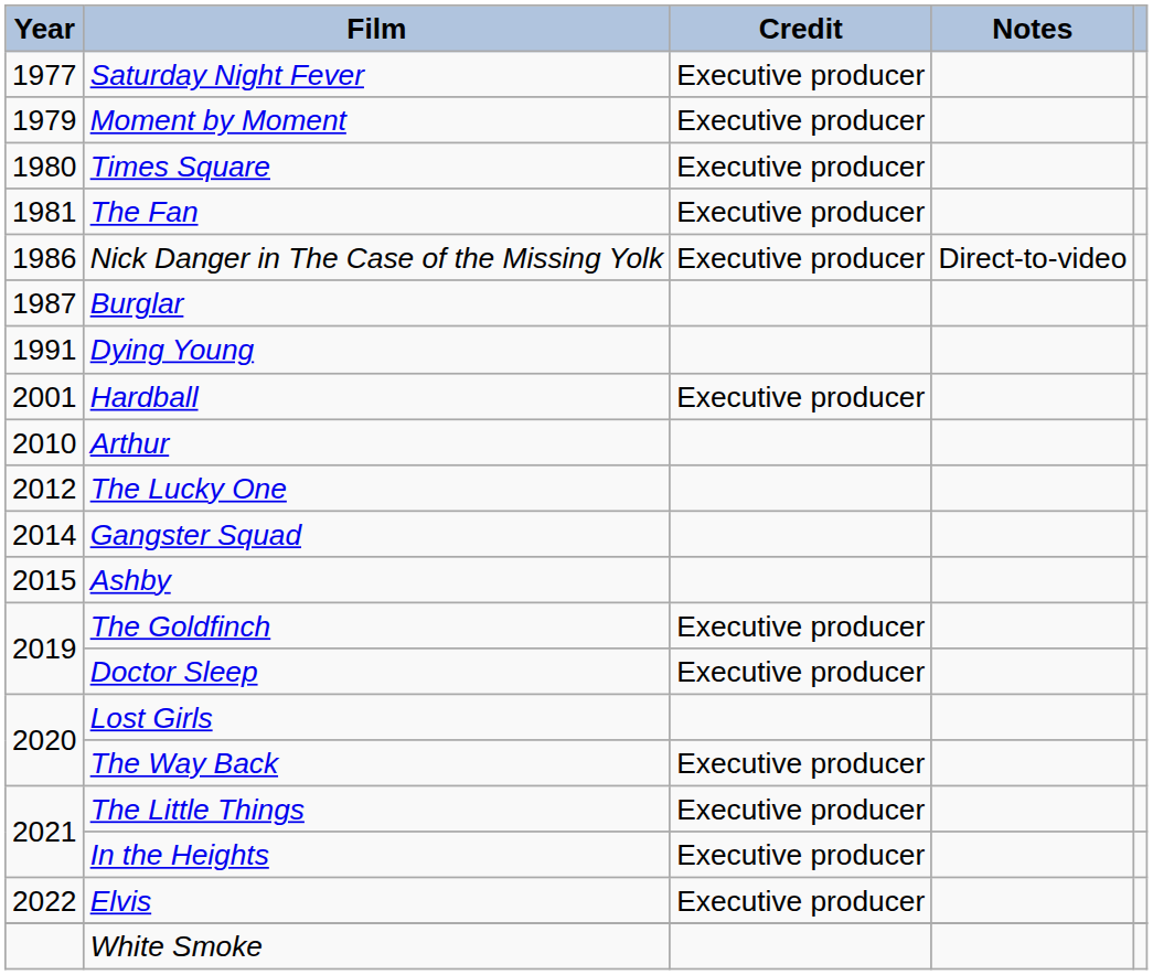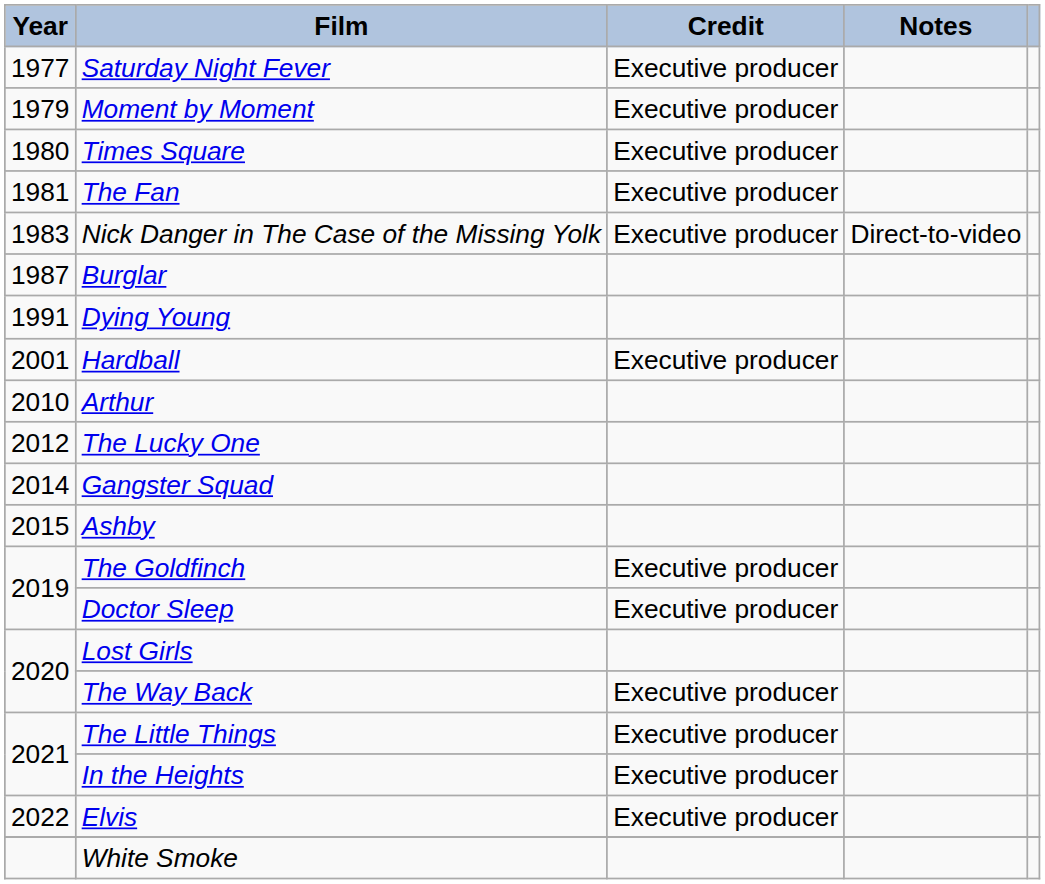Nick Danger in The Case of the Missing Yolk | Year: 1986 -> 1983
